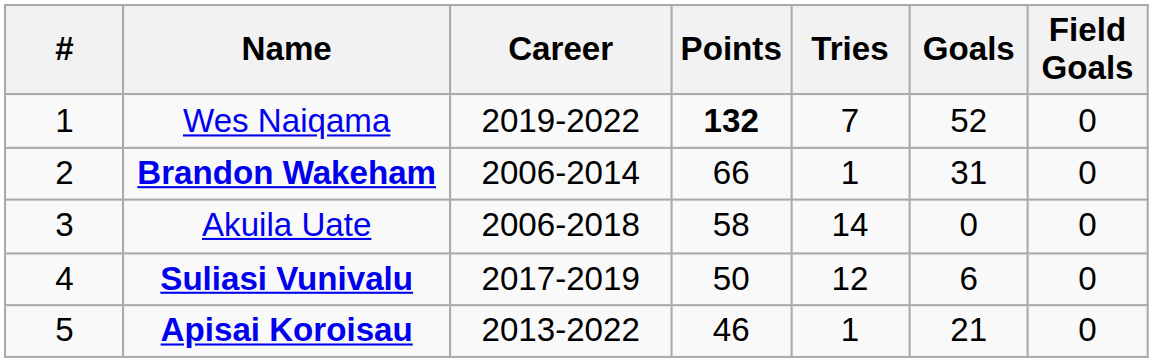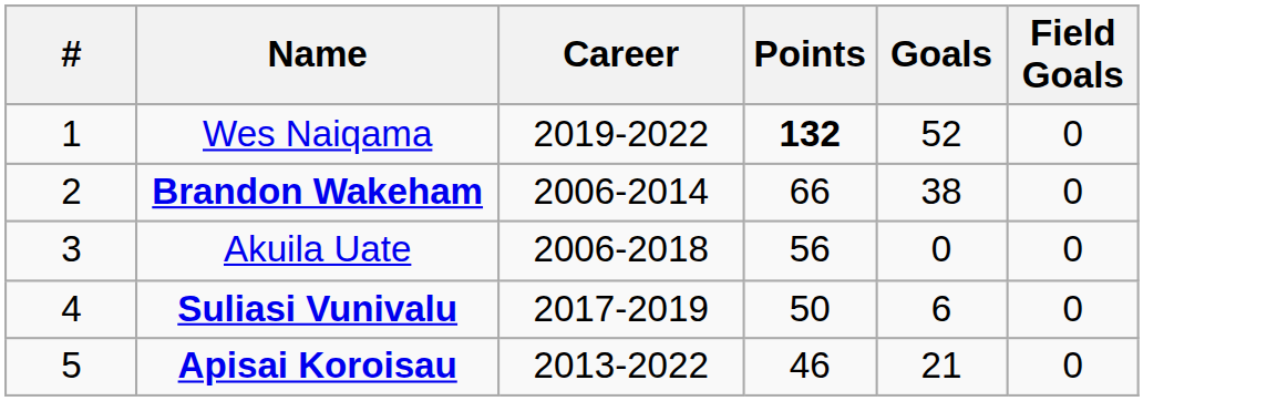- column: Tries | 7 | 1 | 14 | 12 | 1
Brandon Wakeham | Goals: 31 -> 38
Akuila Uate | Points: 58 -> 56
